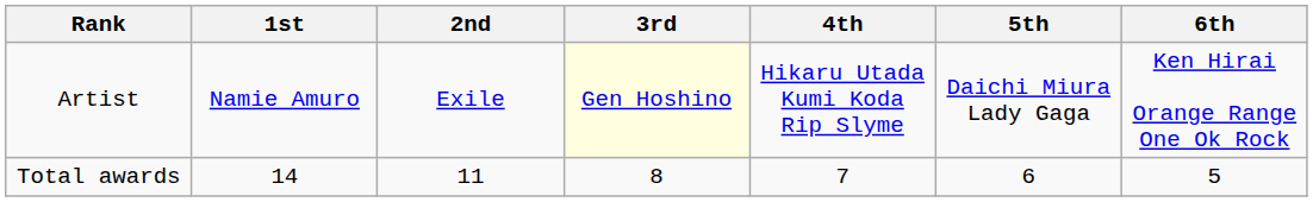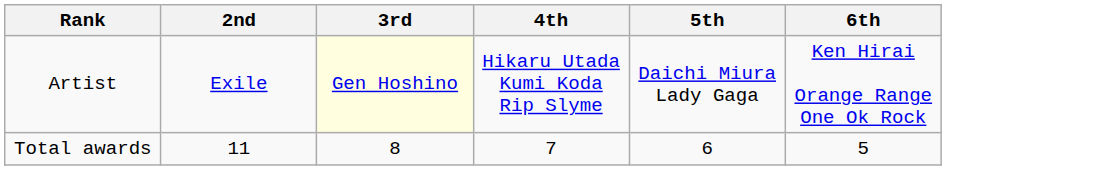- column: 1st | Namie Amuro | 14
